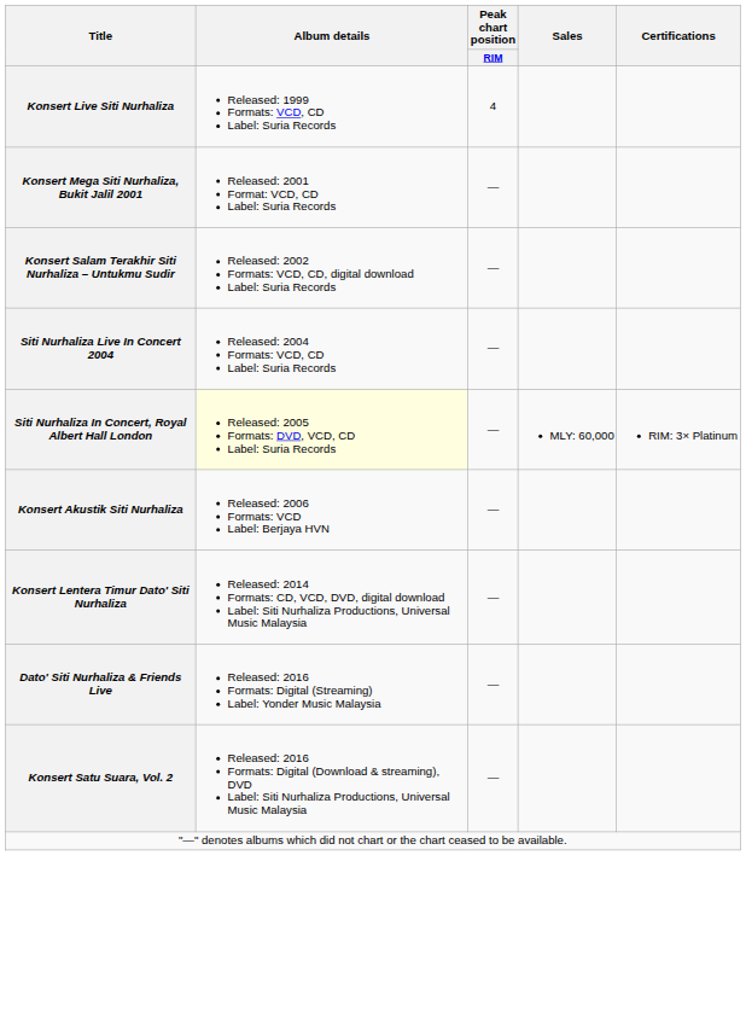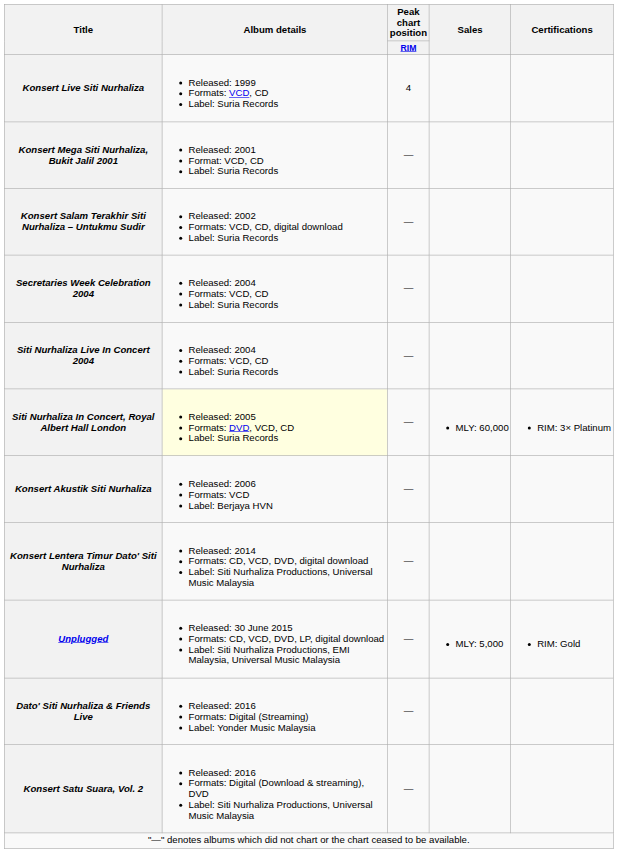+ row: Secretaries Week Celebration 2004 | Released: 2004 Formats: VCD, CD Label: Suria Records | —
+ row: Unplugged | Released: 30 June 2015 Formats: CD, VCD, DVD, LP, digital download Label: Siti Nurhaliza Productions, EMI Malaysia, Universal Music Malaysia | — | MLY: 5,000 | RIM: Gold
